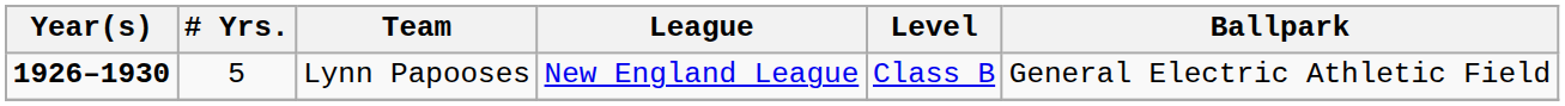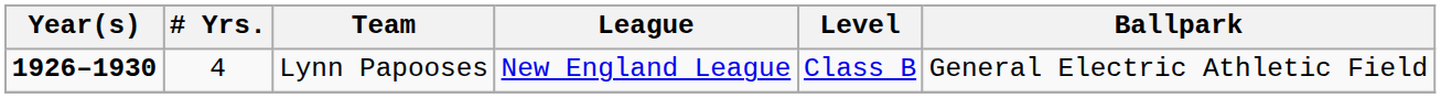Lynn Papooses | # Yrs.: 5 -> 4
